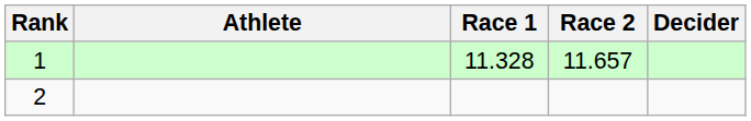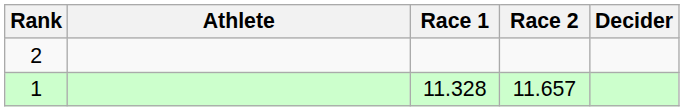rows swapped: 1 <-> 2
